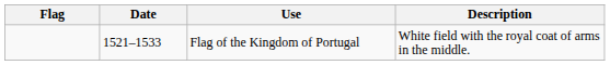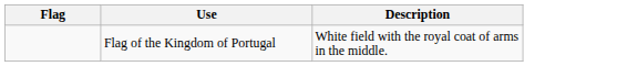- column: Date | 1521–1533
